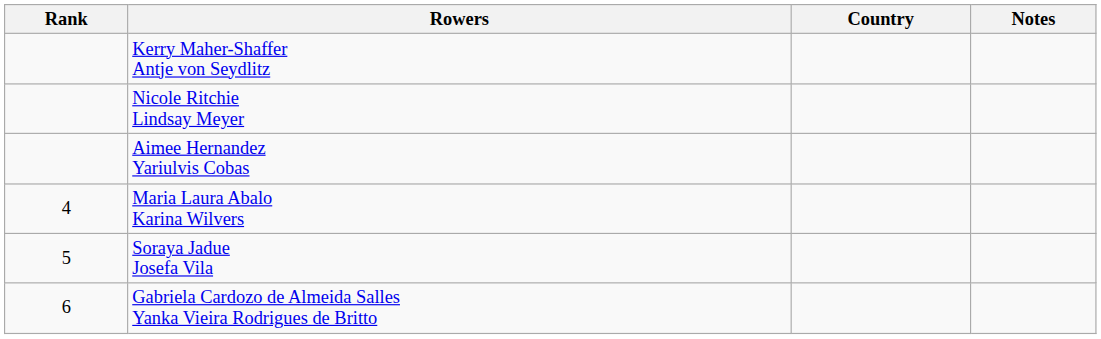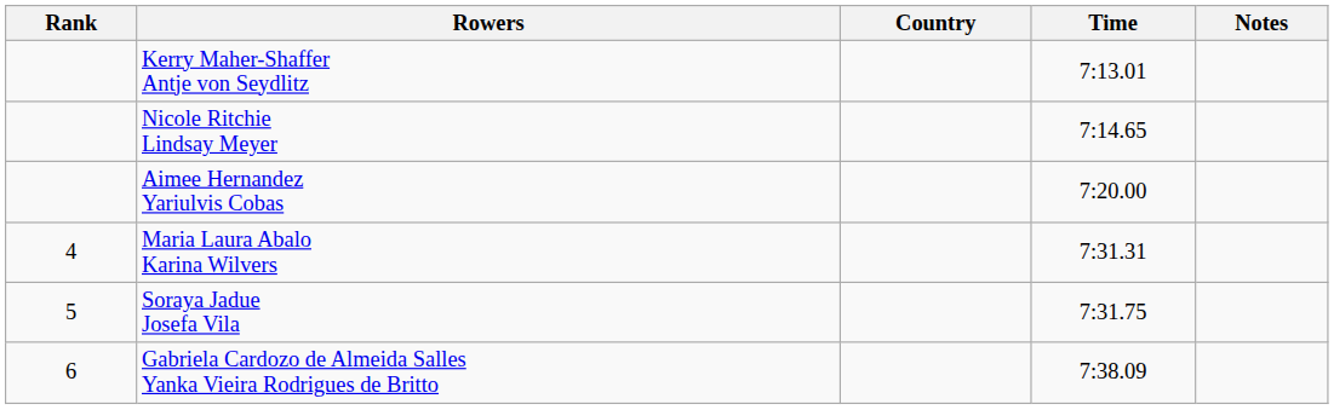+ column: Time | 7:13.01 | 7:14.65 | 7:20.00 | 7:31.31 | 7:31.75 | 7:38.09
